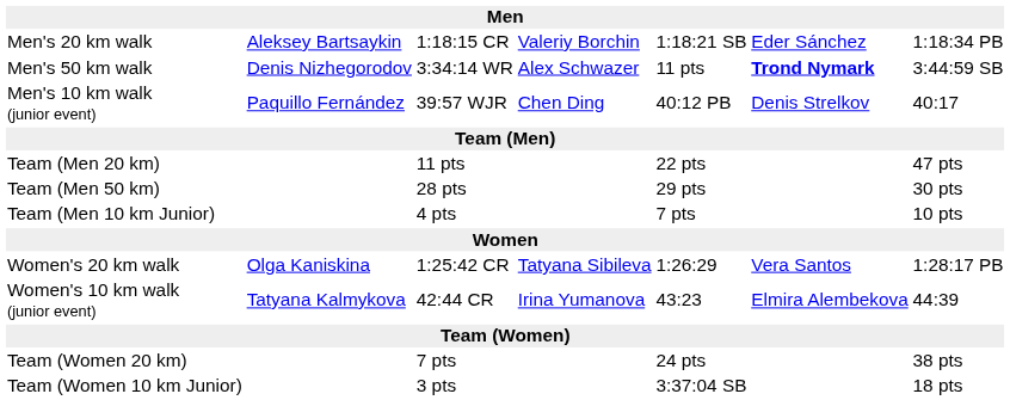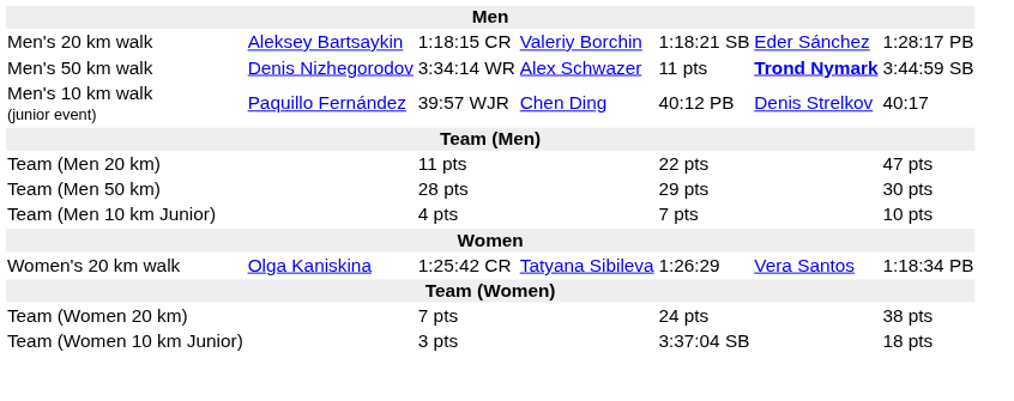Men's 20 km walk | column 7: 1:18:34 PB -> 1:28:17 PB
Women's 20 km walk | column 7: 1:28:17 PB -> 1:18:34 PB
- row: Women's 10 km walk (junior event) | Tatyana Kalmykova | 42:44 CR | Irina Yumanova | 43:23 | Elmira Alembekova | 44:39
